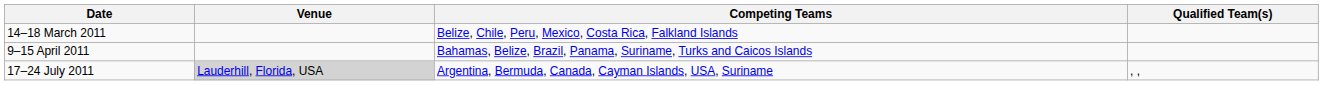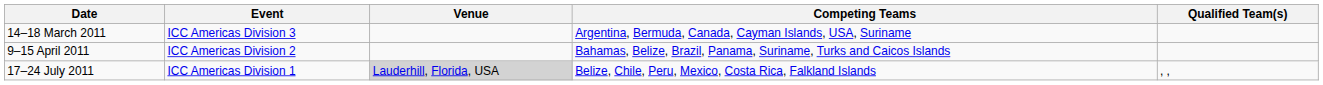+ column: Event | ICC Americas Division 3 | ICC Americas Division 2 | ICC Americas Division 1
14–18 March 2011 | Competing Teams: Belize, Chile, Peru, Mexico, Costa Rica, Falkland Islands -> Argentina, Bermuda, Canada, Cayman Islands, USA, Suriname
17–24 July 2011 | Competing Teams: Argentina, Bermuda, Canada, Cayman Islands, USA, Suriname -> Belize, Chile, Peru, Mexico, Costa Rica, Falkland Islands
